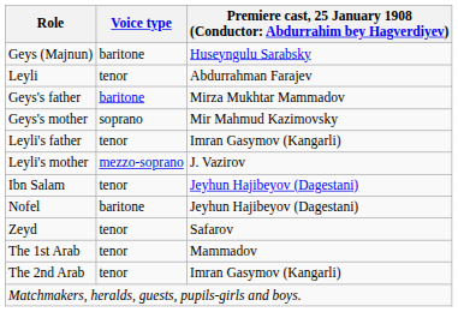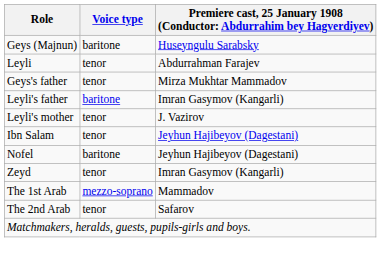Geys's father | Voice type: baritone -> tenor
- row: Geys's mother | soprano | Mir Mahmud Kazimovsky
Leyli's father | Voice type: tenor -> baritone
Leyli's mother | Voice type: mezzo-soprano -> tenor
Zeyd | column 3: Safarov -> Imran Gasymov (Kangarli)
The 1st Arab | Voice type: tenor -> mezzo-soprano
The 2nd Arab | column 3: Imran Gasymov (Kangarli) -> Safarov
